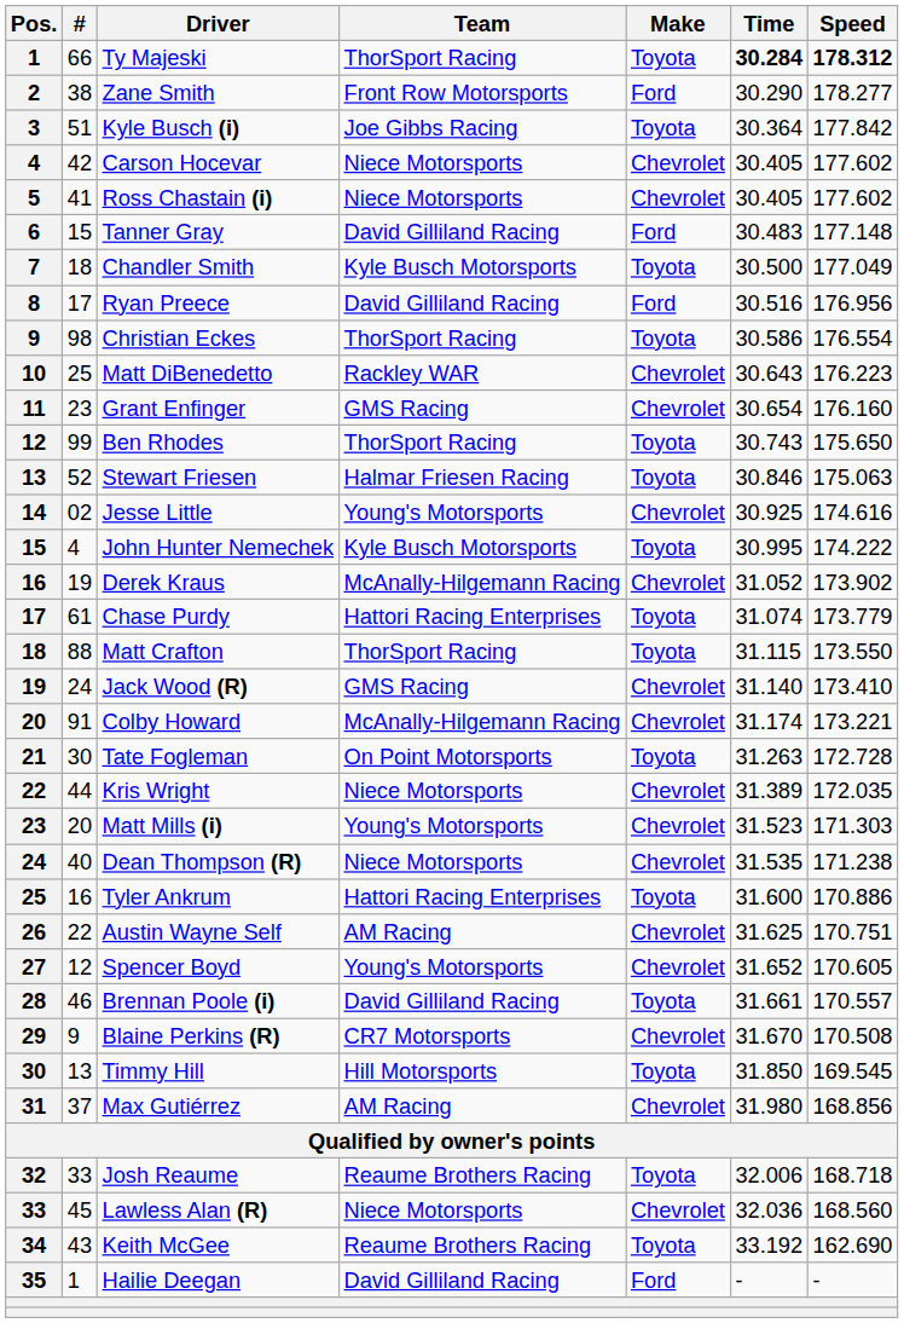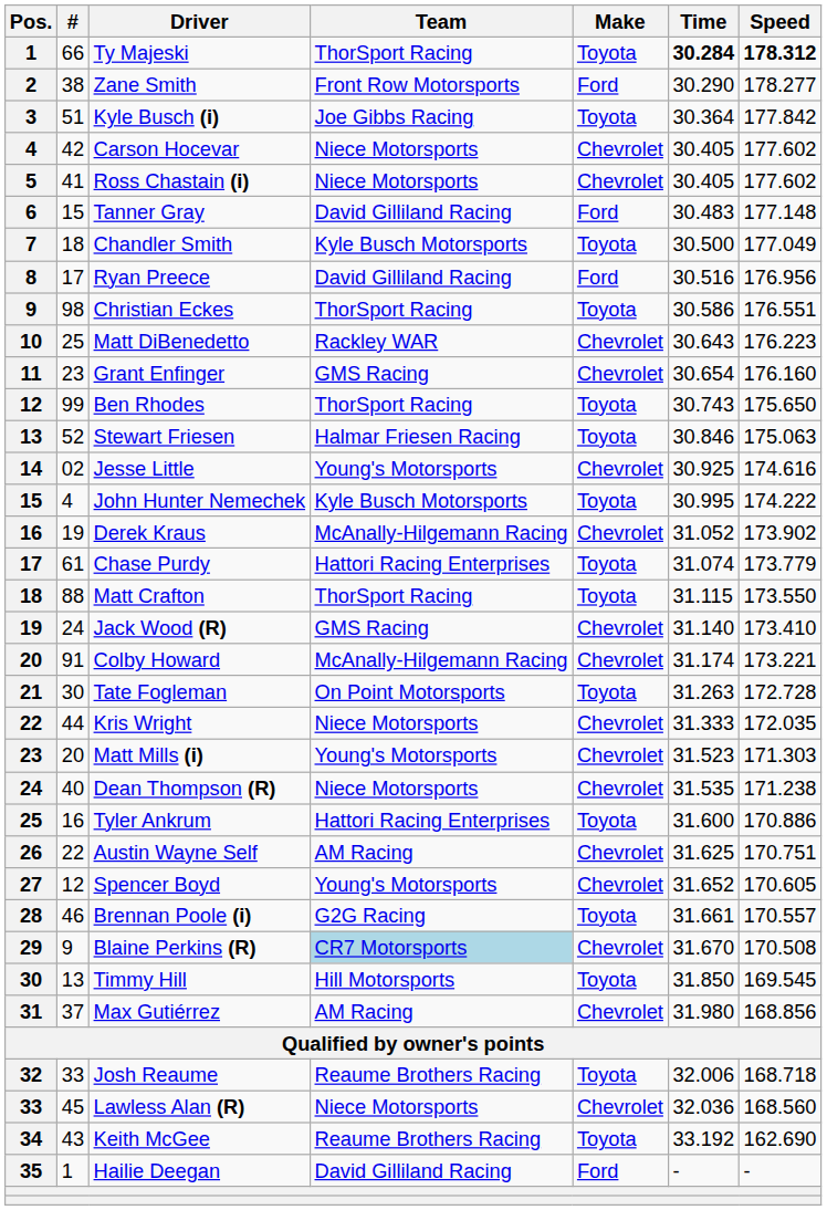Christian Eckes | Speed: 176.554 -> 176.551
Kris Wright | Time: 31.389 -> 31.333
Brennan Poole (i) | Team: David Gilliland Racing -> G2G Racing
Blaine Perkins (R) | Team: no background -> lightblue background
